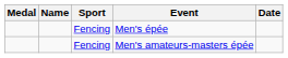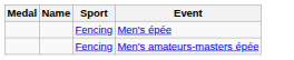- column: Date
